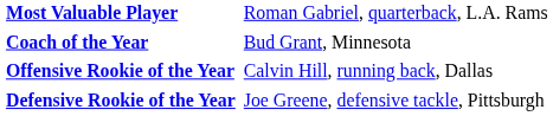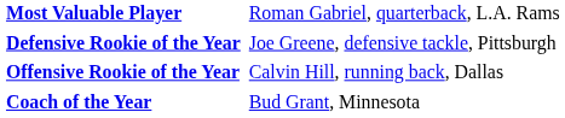rows swapped: Coach of the Year <-> Defensive Rookie of the Year
